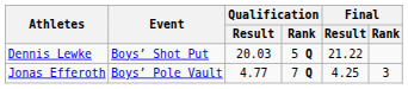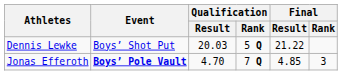Jonas Efferoth | Event: normal -> bold
Jonas Efferoth | Qualification / Result: 4.77 -> 4.70
Jonas Efferoth | Final / Result: 4.25 -> 4.85
